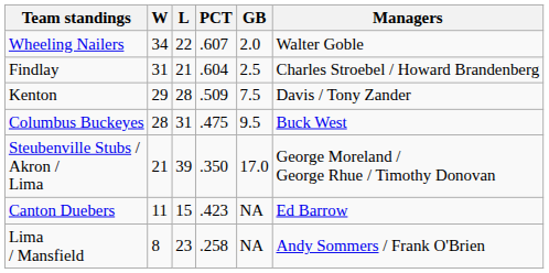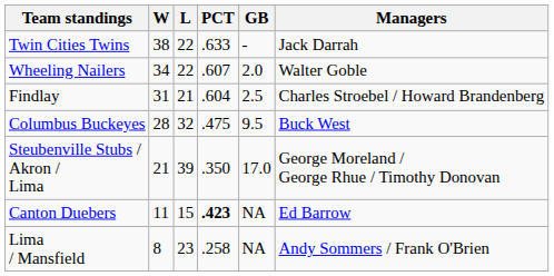+ row: Twin Cities Twins | 38 | 22 | .633 | - | Jack Darrah
- row: Kenton | 29 | 28 | .509 | 7.5 | Davis / Tony Zander
Columbus Buckeyes | L: 31 -> 32
Canton Duebers | PCT: normal -> bold
